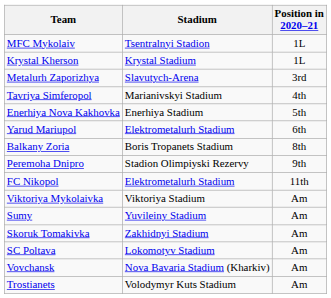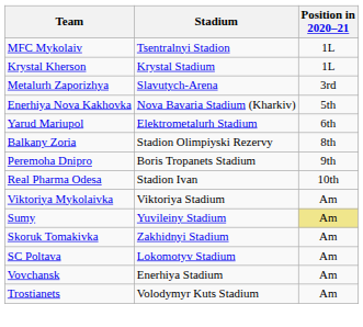- row: Tavriya Simferopol | Marianivskyi Stadium | 4th
Enerhiya Nova Kakhovka | Stadium: Enerhiya Stadium -> Nova Bavaria Stadium (Kharkiv)
Balkany Zoria | Stadium: Boris Tropanets Stadium -> Stadion Olimpiyski Rezervy
Peremoha Dnipro | Stadium: Stadion Olimpiyski Rezervy -> Boris Tropanets Stadium
+ row: Real Pharma Odesa | Stadion Ivan | 10th
- row: FC Nikopol | Elektrometalurh Stadium | 11th
Sumy | Position in 2020–21: no background -> khaki background
Vovchansk | Stadium: Nova Bavaria Stadium (Kharkiv) -> Enerhiya Stadium
